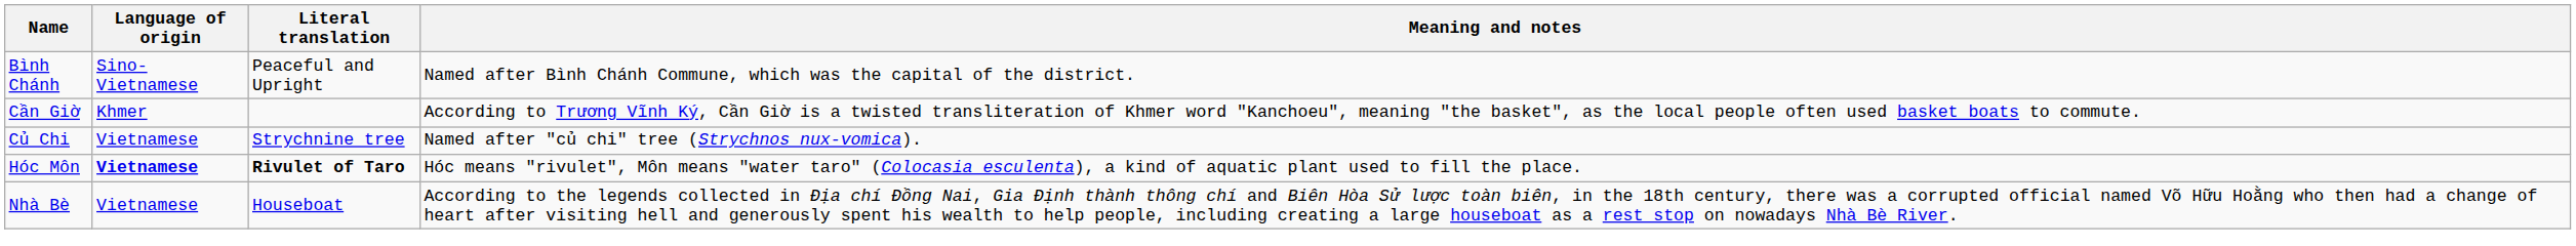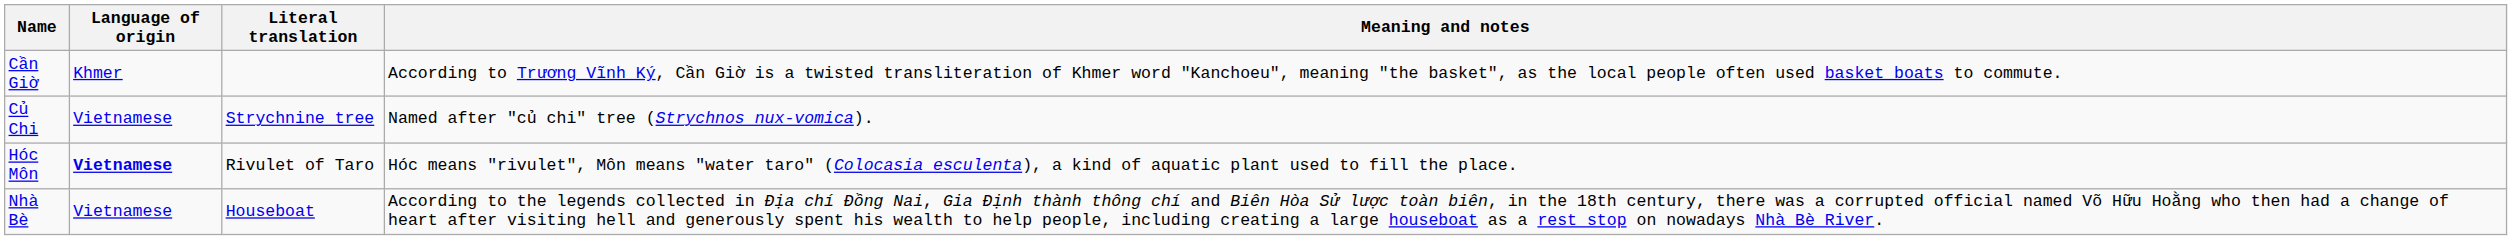- row: Bình Chánh | Sino-Vietnamese | Peaceful and Upright | Named after Bình Chánh Commune, which was the capital of the district.
Hóc Môn | Literal translation: bold -> normal
